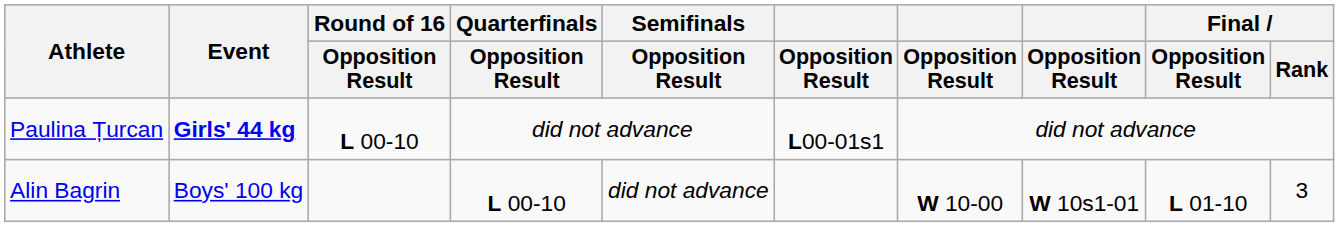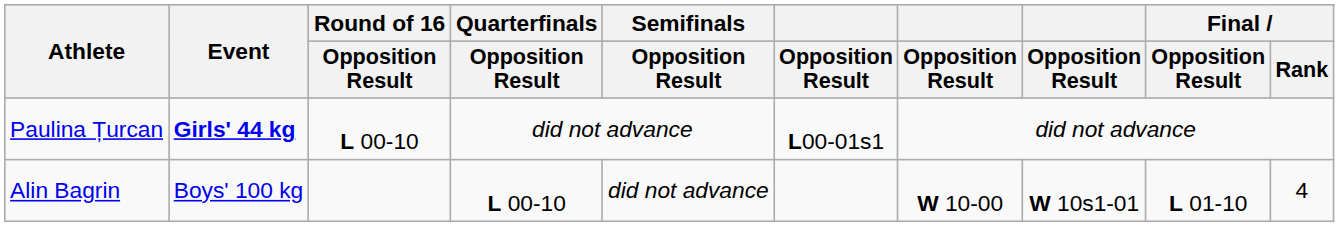Alin Bagrin | Final / Rank: 3 -> 4
